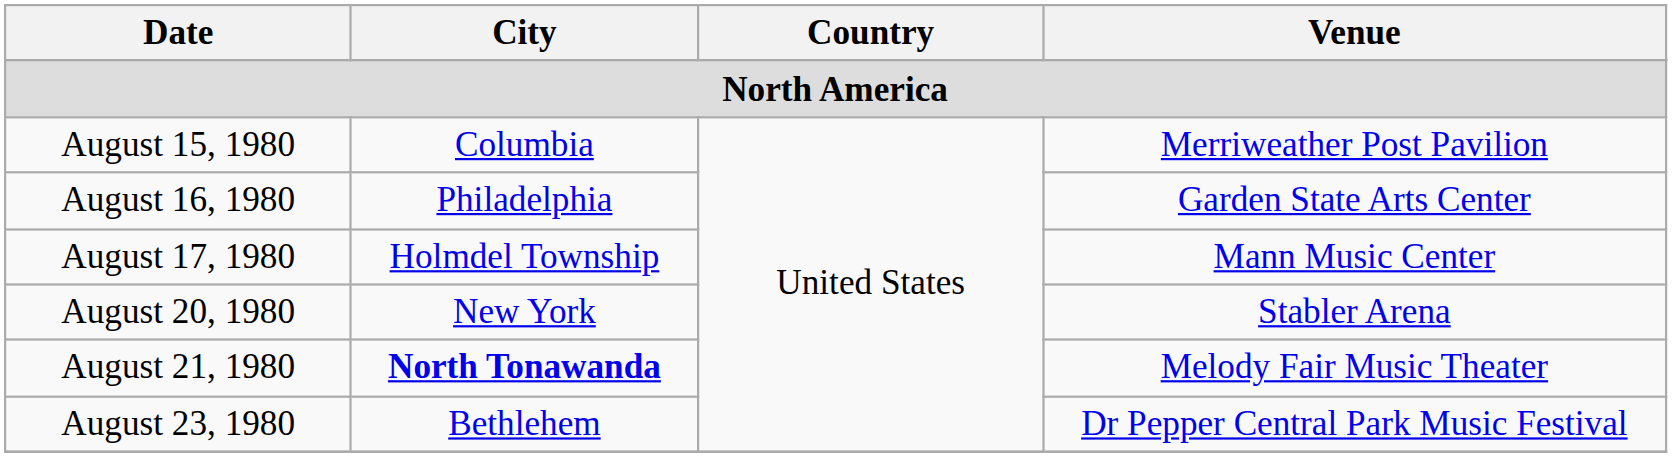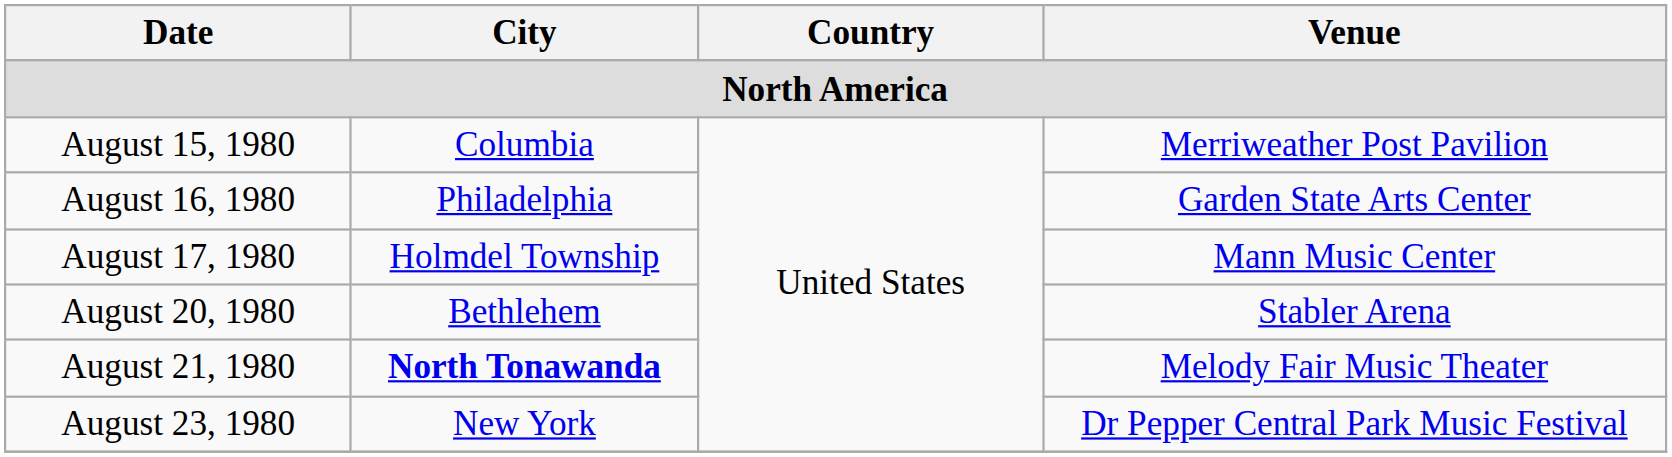August 20, 1980 | City: New York -> Bethlehem
August 23, 1980 | City: Bethlehem -> New York
